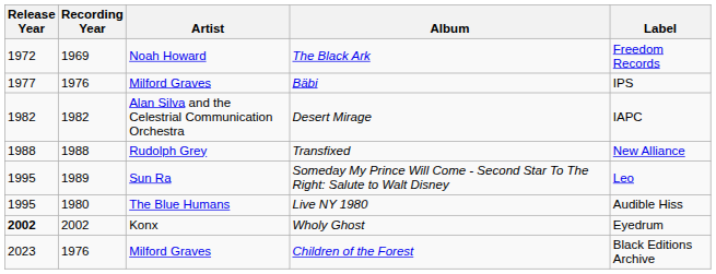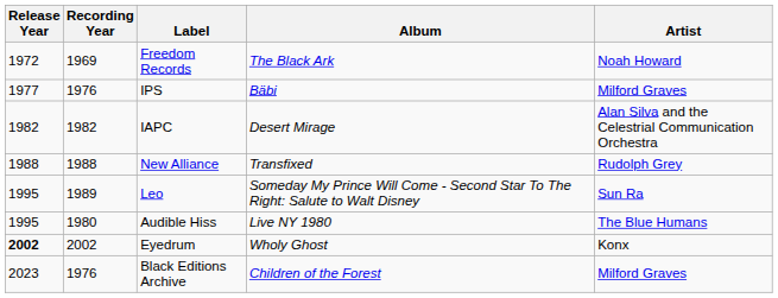columns swapped: Artist <-> Label
